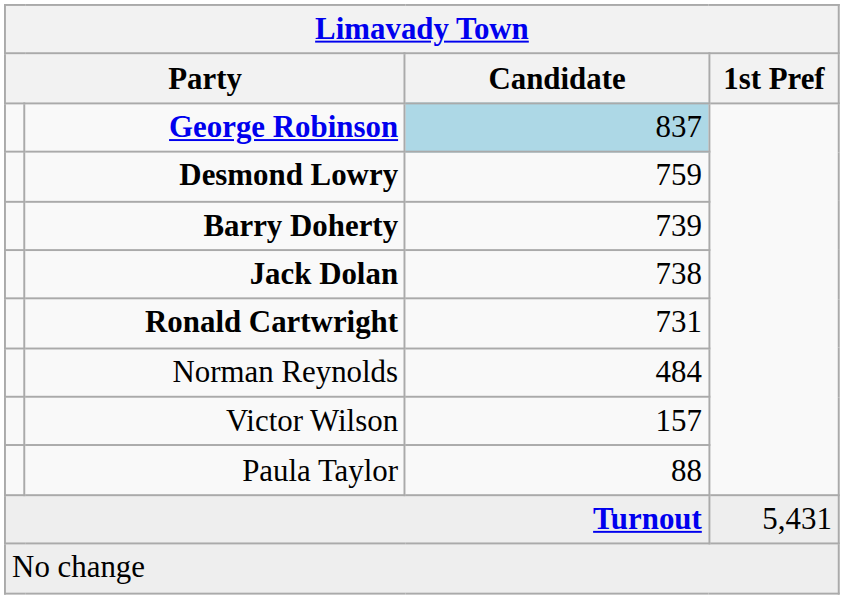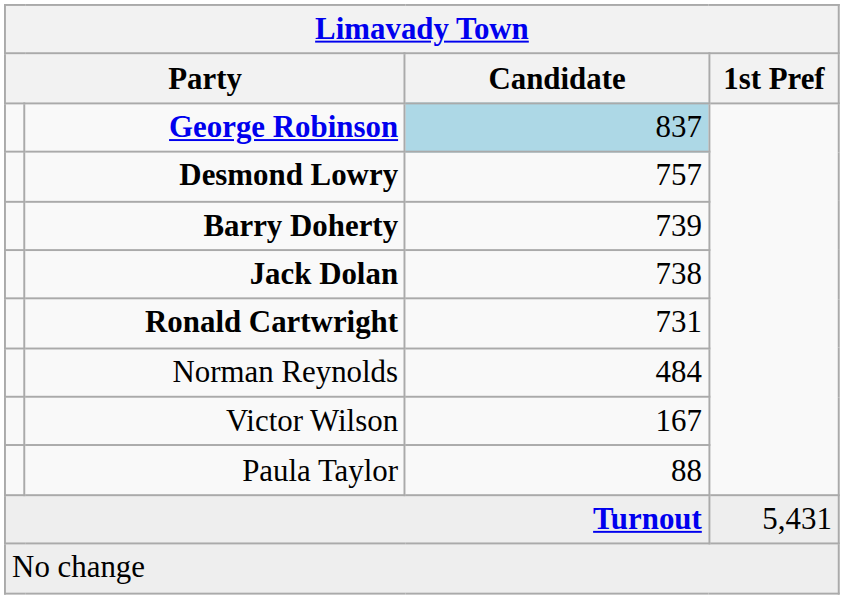Desmond Lowry | Candidate: 759 -> 757
Victor Wilson | Candidate: 157 -> 167
